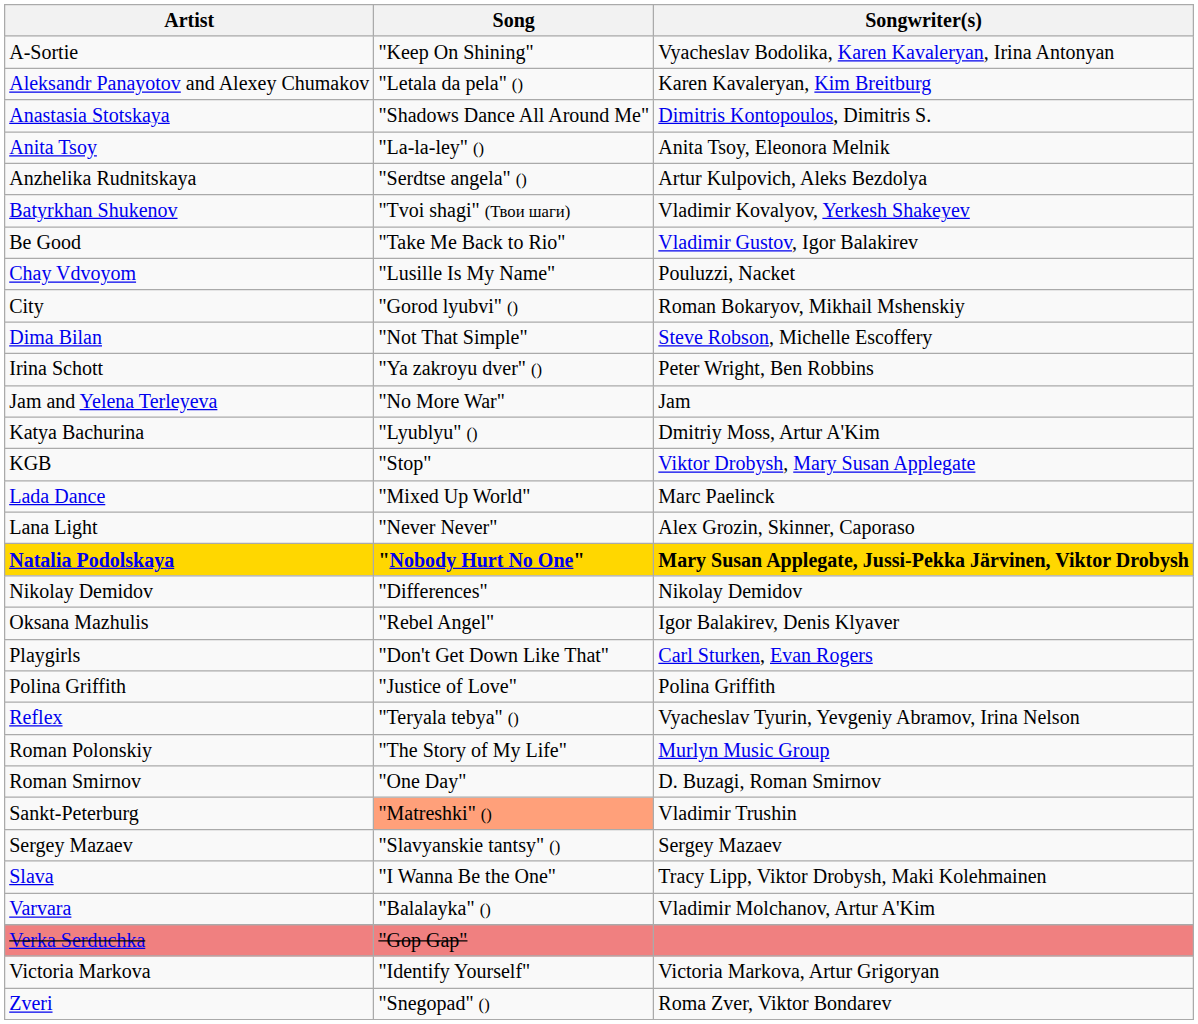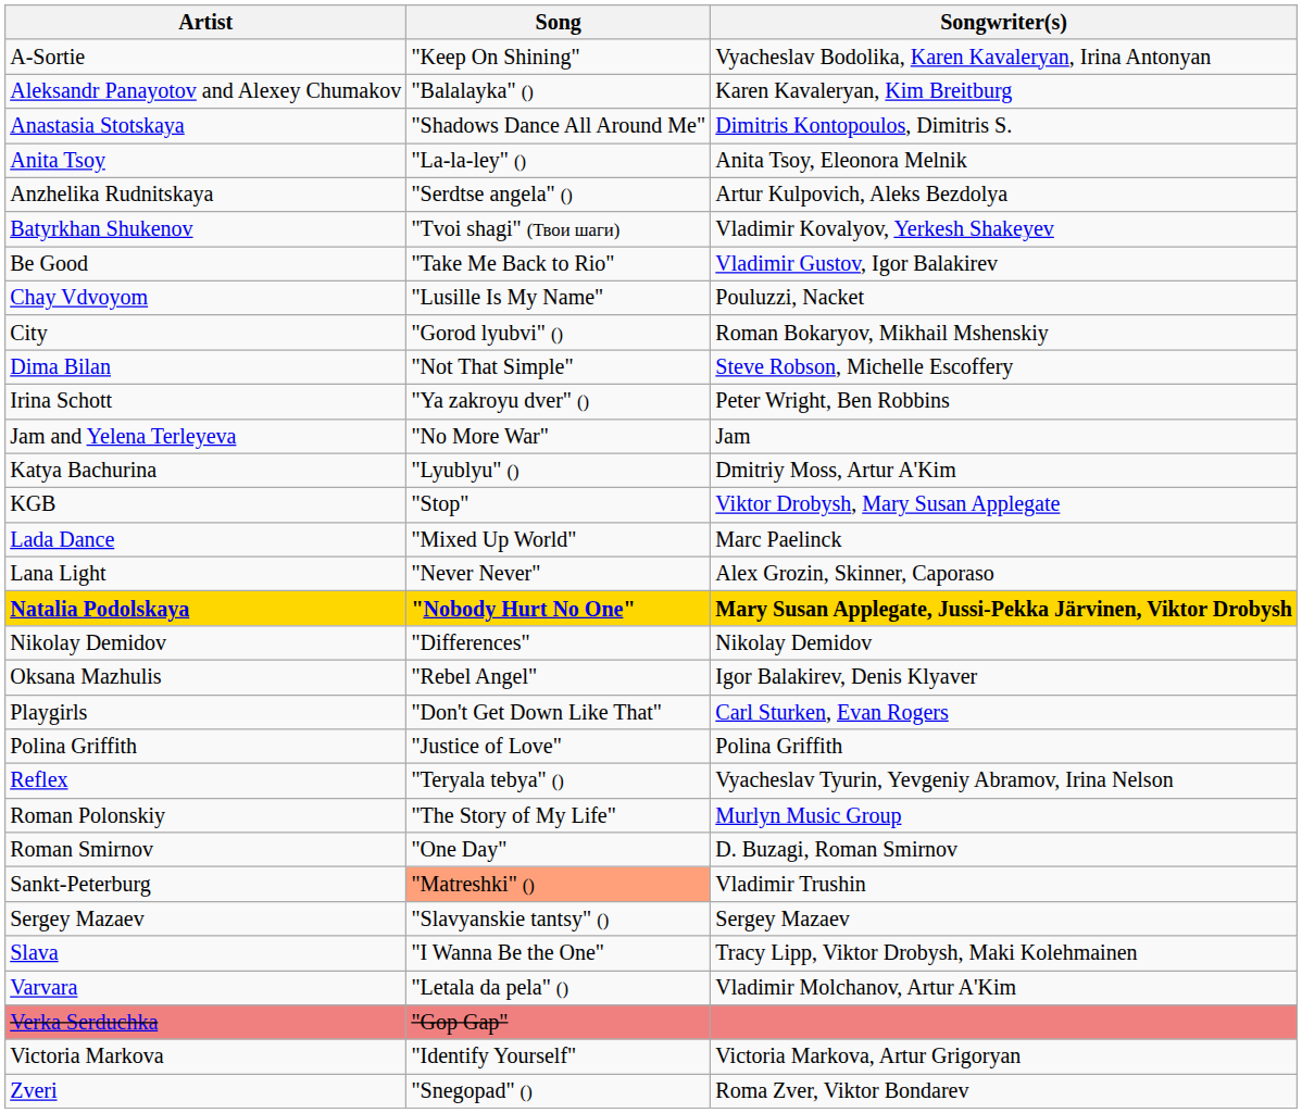Aleksandr Panayotov and Alexey Chumakov | Song: "Letala da pela" () -> "Balalayka" ()
Varvara | Song: "Balalayka" () -> "Letala da pela" ()
